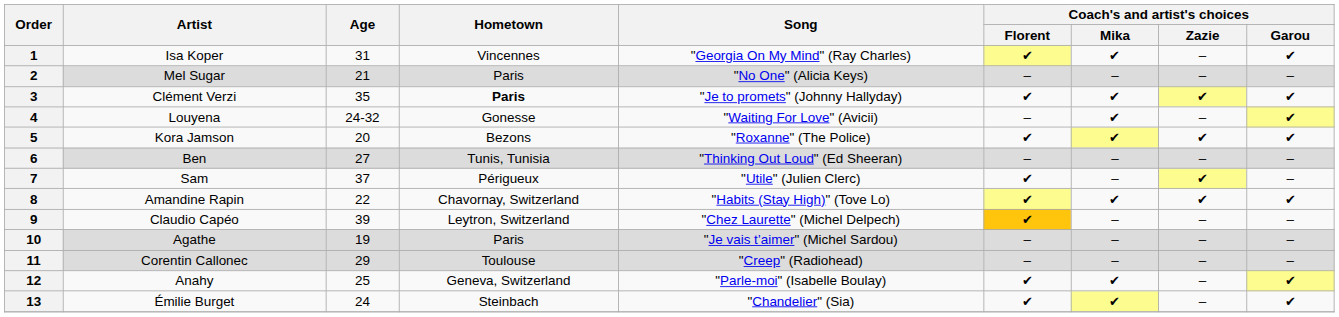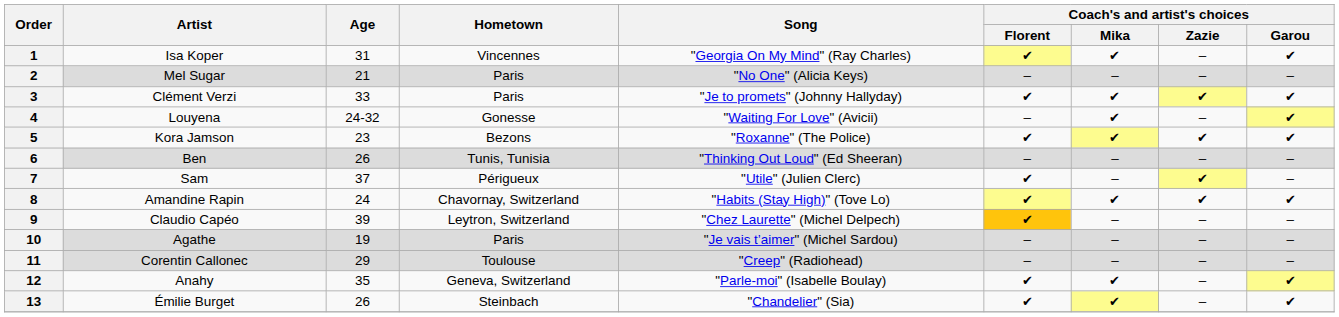3 | Age: 35 -> 33
3 | Hometown: bold -> normal
5 | Age: 20 -> 23
6 | Age: 27 -> 26
8 | Age: 22 -> 24
12 | Age: 25 -> 35
13 | Age: 24 -> 26
